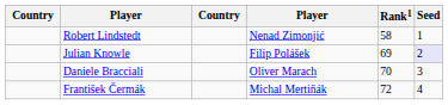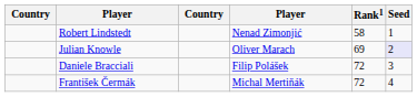Julian Knowle | column 4: Filip Polášek -> Oliver Marach
Daniele Bracciali | column 4: Oliver Marach -> Filip Polášek
Daniele Bracciali | Rank1: 70 -> 72
